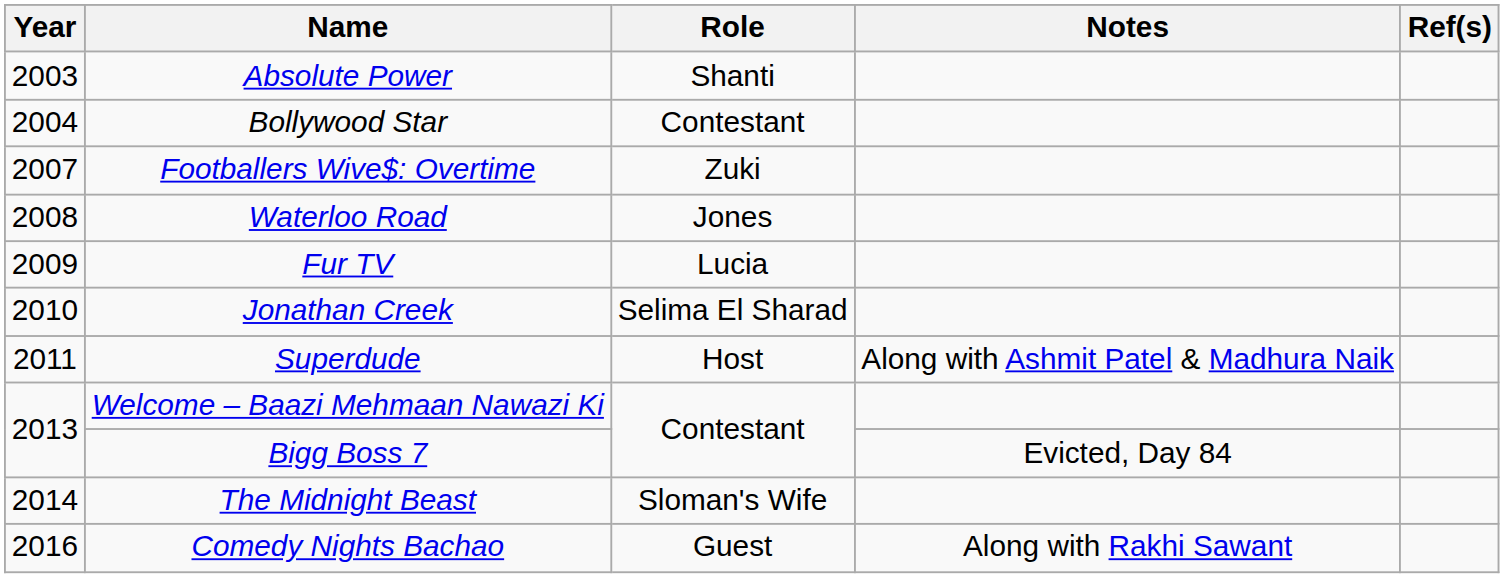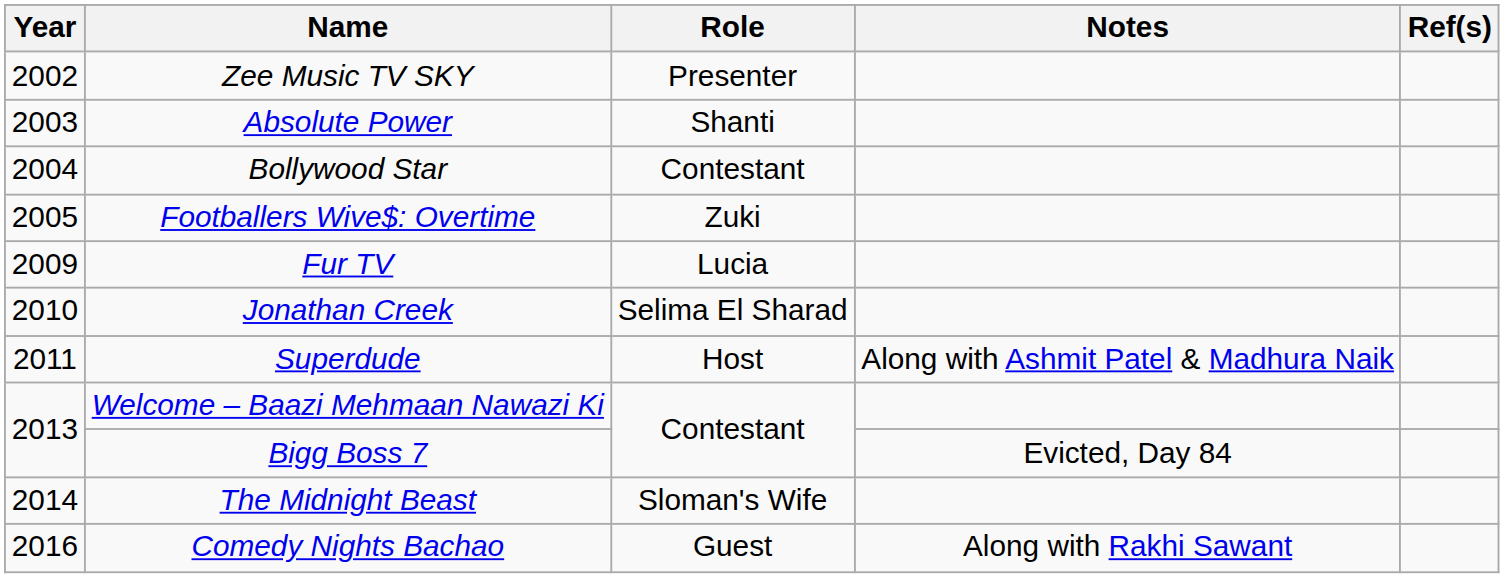+ row: 2002 | Zee Music TV SKY | Presenter
Footballers Wive$: Overtime | Year: 2007 -> 2005
- row: 2008 | Waterloo Road | Jones
